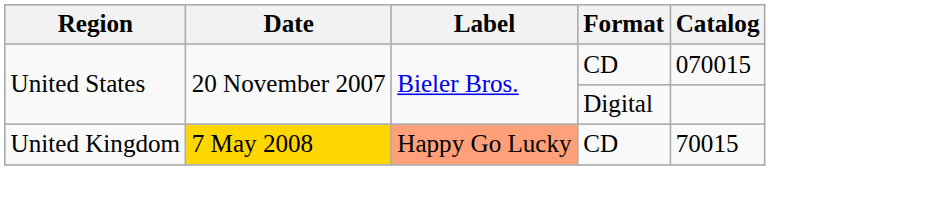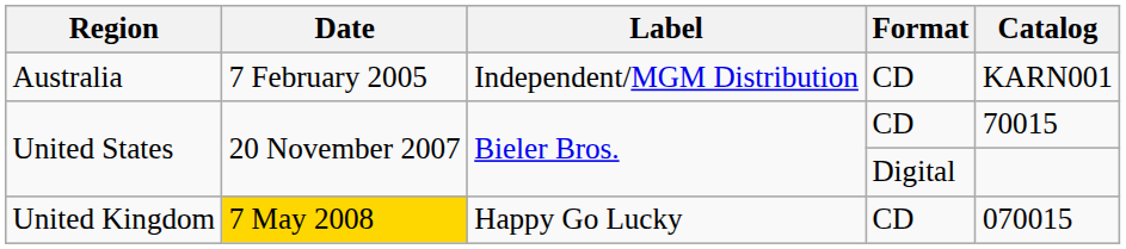+ row: Australia | 7 February 2005 | Independent/MGM Distribution | CD | KARN001
United States / CD | Catalog: 070015 -> 70015
United Kingdom | Label: lightsalmon background -> no background
United Kingdom | Catalog: 70015 -> 070015
